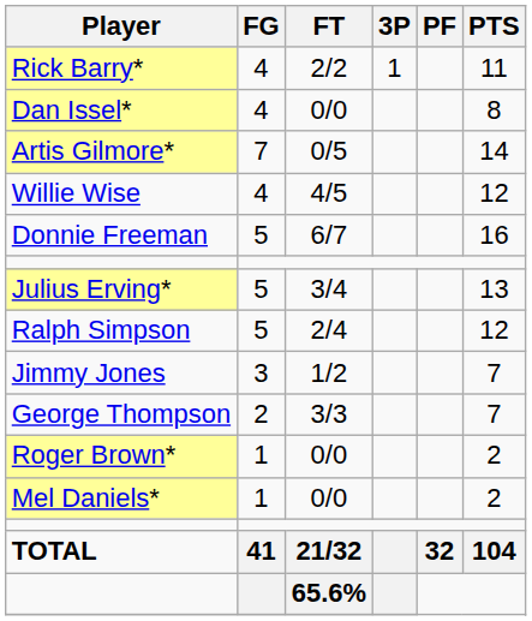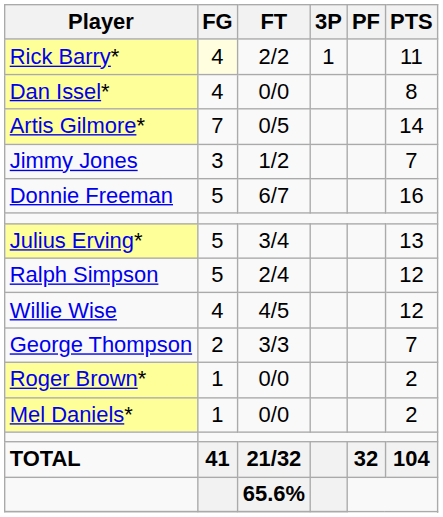Rick Barry* | FG: no background -> lightyellow background
rows swapped: Jimmy Jones <-> Willie Wise
